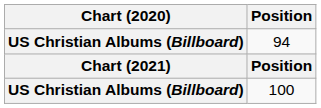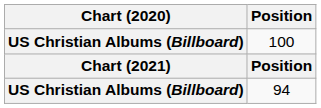rows swapped: 94 <-> 100
